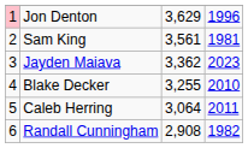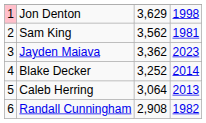Jon Denton | column 4: 1996 -> 1998
Sam King | column 3: 3,561 -> 3,562
Blake Decker | column 3: 3,255 -> 3,252
Blake Decker | column 4: 2010 -> 2014
Caleb Herring | column 4: 2011 -> 2013
